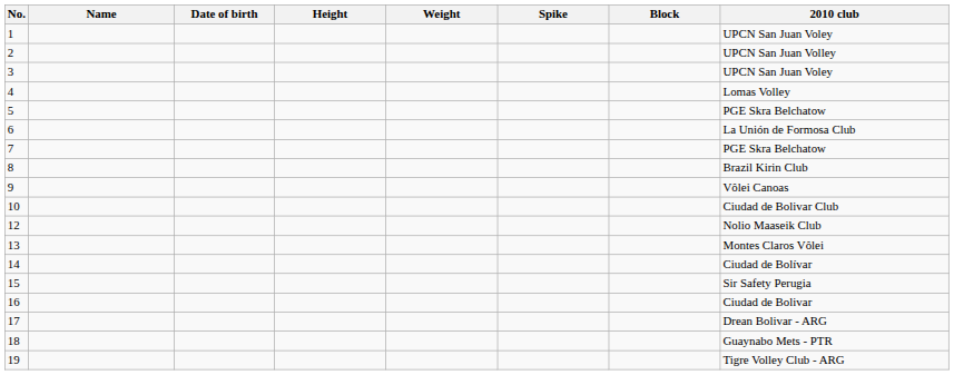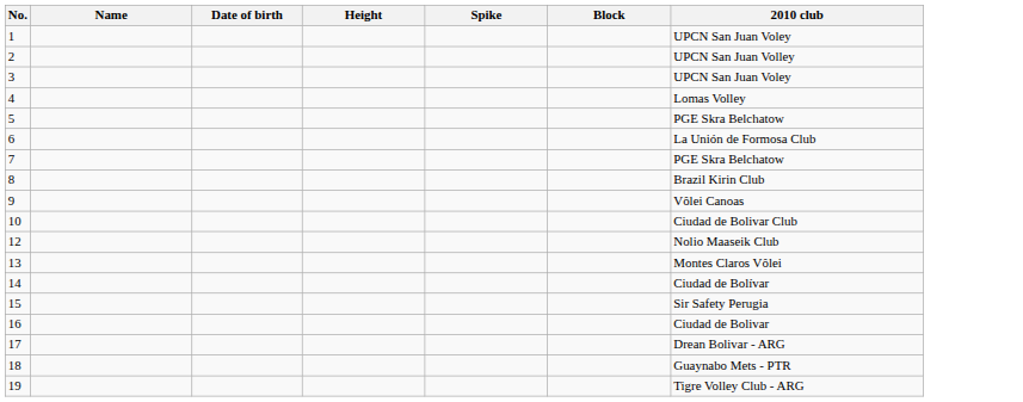- column: Weight
